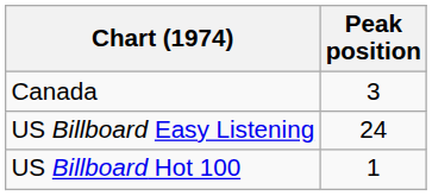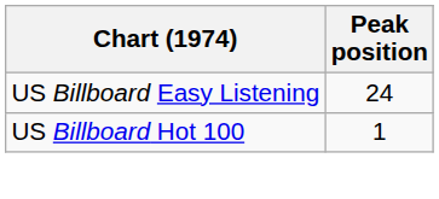- row: Canada | 3
